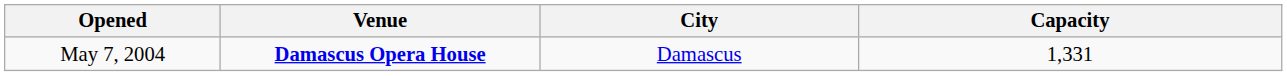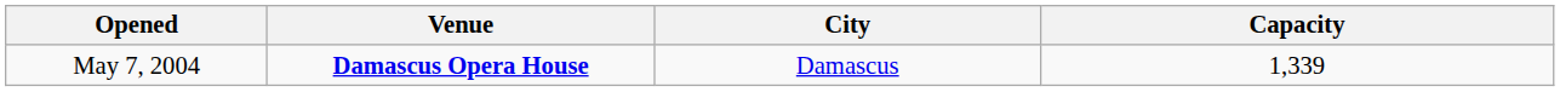May 7, 2004 | Capacity: 1,331 -> 1,339
